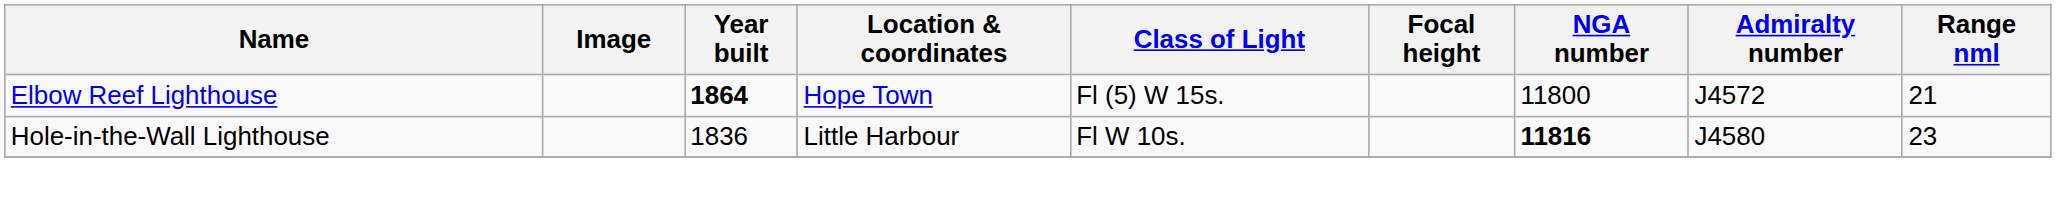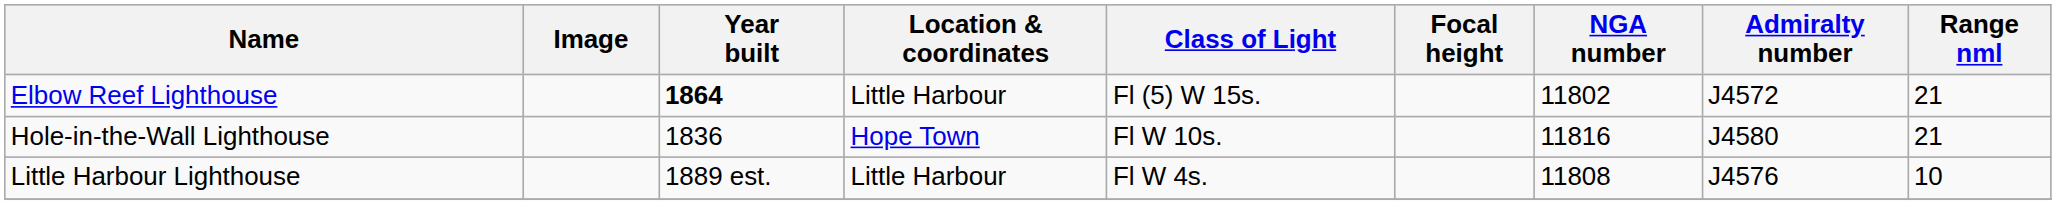Elbow Reef Lighthouse | Location & coordinates: Hope Town -> Little Harbour
Elbow Reef Lighthouse | NGA number: 11800 -> 11802
Hole-in-the-Wall Lighthouse | Location & coordinates: Little Harbour -> Hope Town
Hole-in-the-Wall Lighthouse | NGA number: bold -> normal
Hole-in-the-Wall Lighthouse | Range nml: 23 -> 21
+ row: Little Harbour Lighthouse | 1889 est. | Little Harbour | Fl W 4s. | 11808 | J4576 | 10
